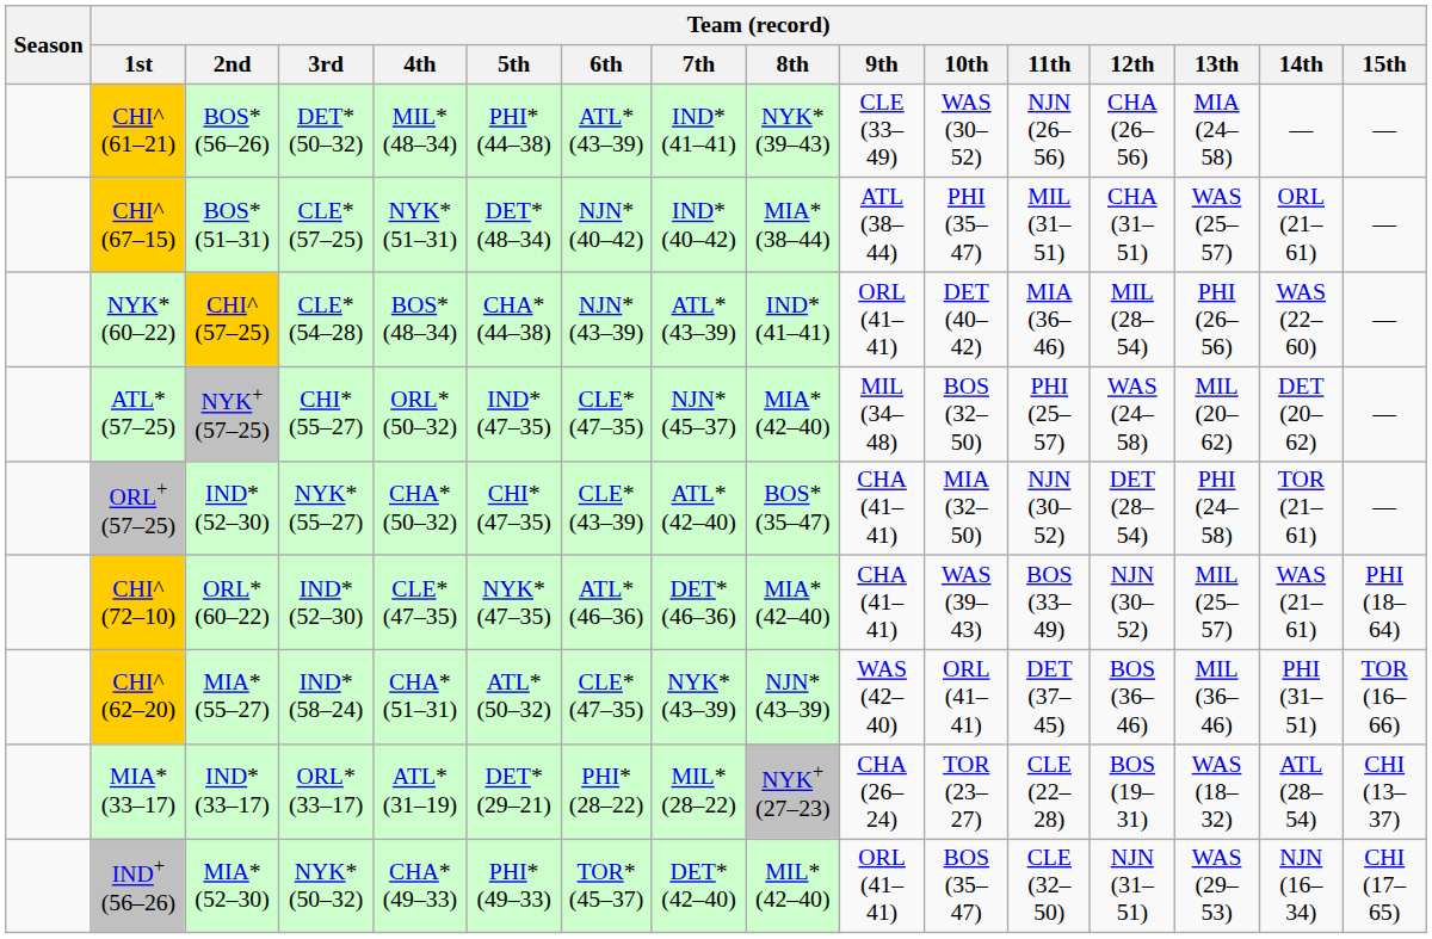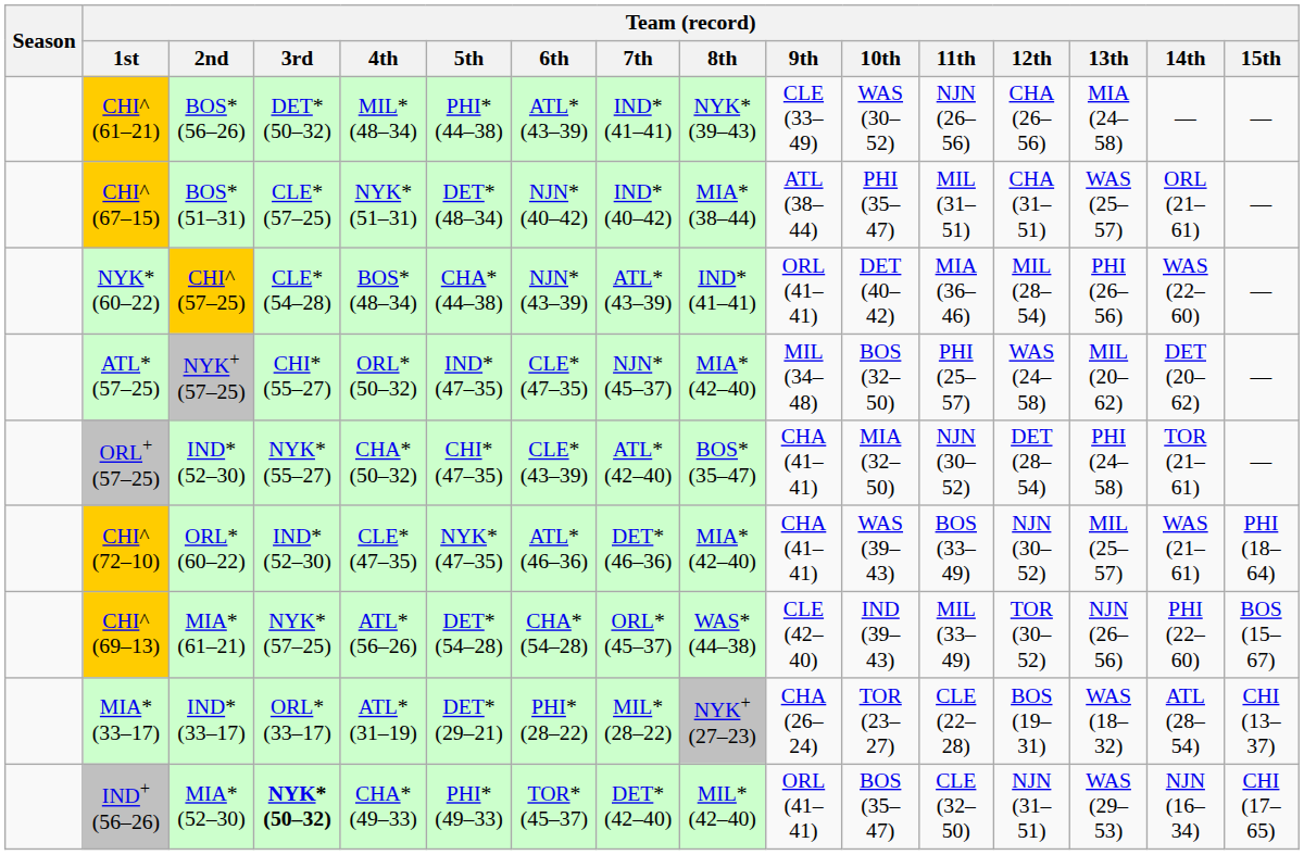+ row: CHI^ (69–13) | MIA* (61–21) | NYK* (57–25) | ATL* (56–26) | DET* (54–28) | CHA* (54–28) | ORL* (45–37) | WAS* (44–38) | CLE (42–40) | IND (39–43) | MIL (33–49) | TOR (30–52) | NJN (26–56) | PHI (22–60) | BOS (15–67)
- row: CHI^ (62–20) | MIA* (55–27) | IND* (58–24) | CHA* (51–31) | ATL* (50–32) | CLE* (47–35) | NYK* (43–39) | NJN* (43–39) | WAS (42–40) | ORL (41–41) | DET (37–45) | BOS (36–46) | MIL (36–46) | PHI (31–51) | TOR (16–66)
IND+ (56–26) | Team (record) / 3rd: normal -> bold
